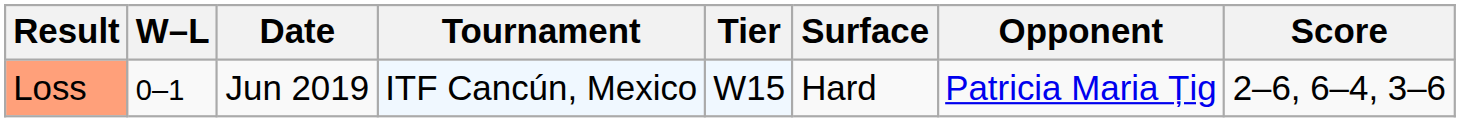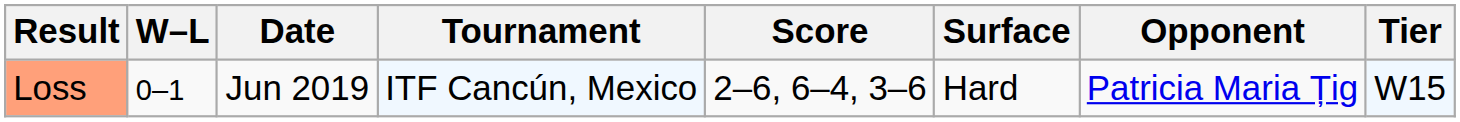columns swapped: Tier <-> Score
